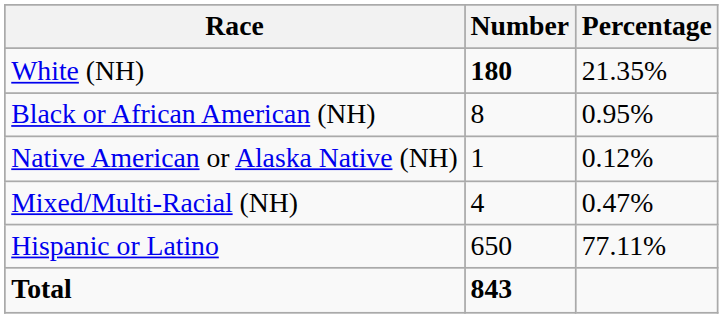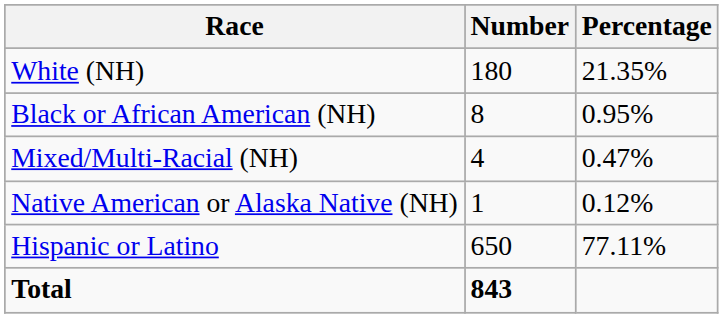White (NH) | Number: bold -> normal
rows swapped: Native American or Alaska Native (NH) <-> Mixed/Multi-Racial (NH)
